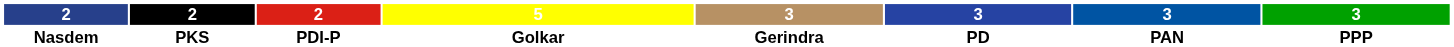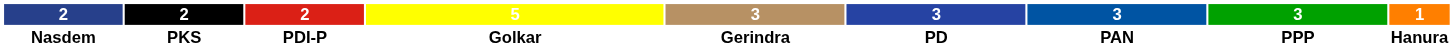+ column: 1 | Hanura
